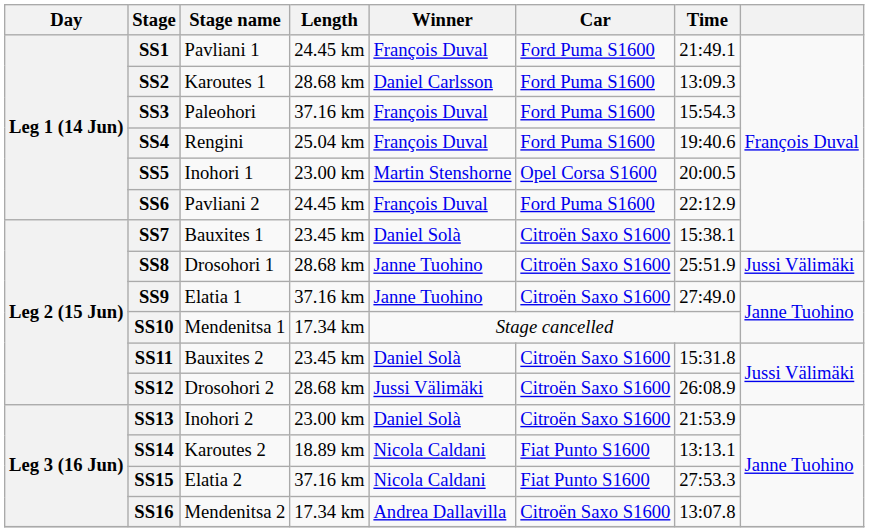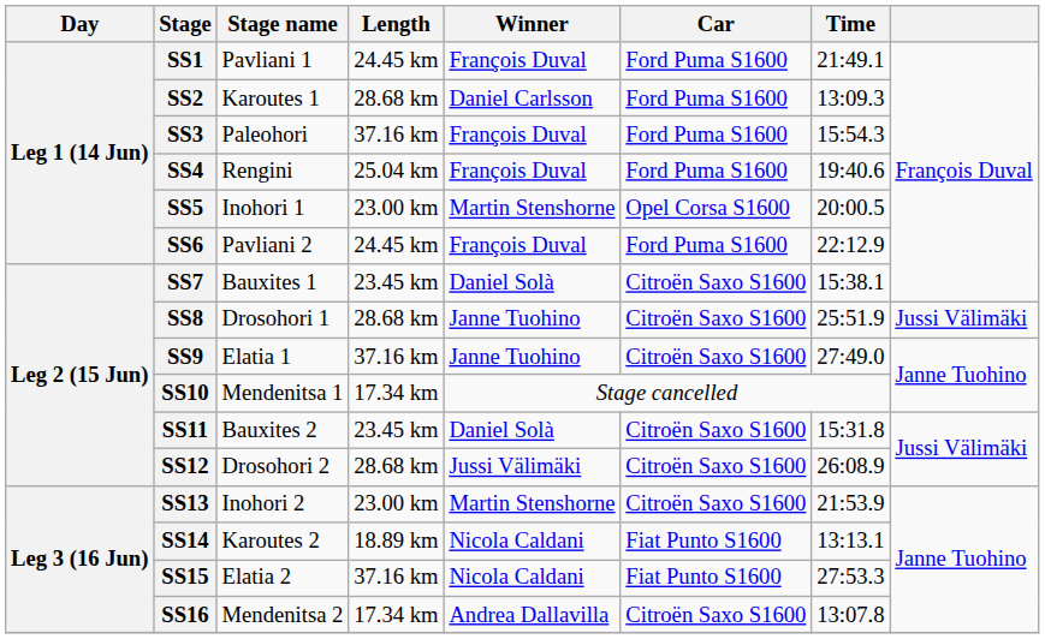SS13 | Winner: Daniel Solà -> Martin Stenshorne
